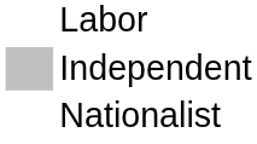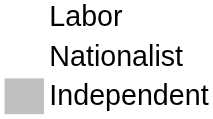rows swapped: Nationalist <-> Independent
